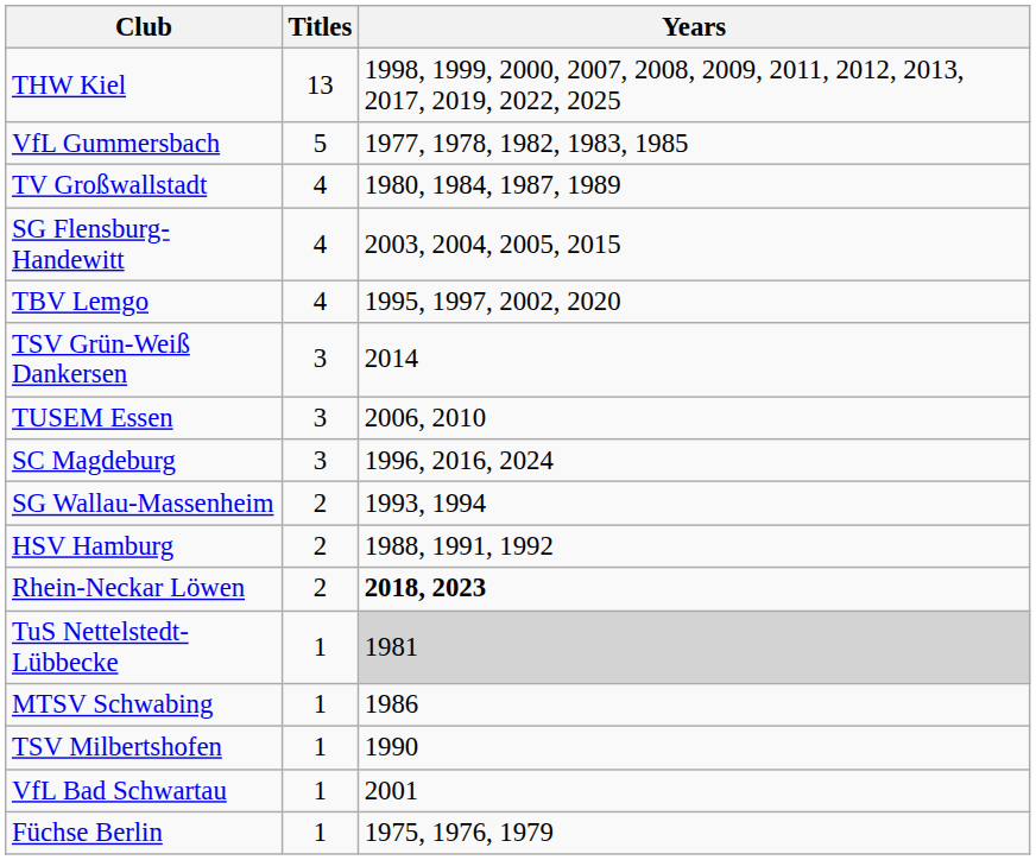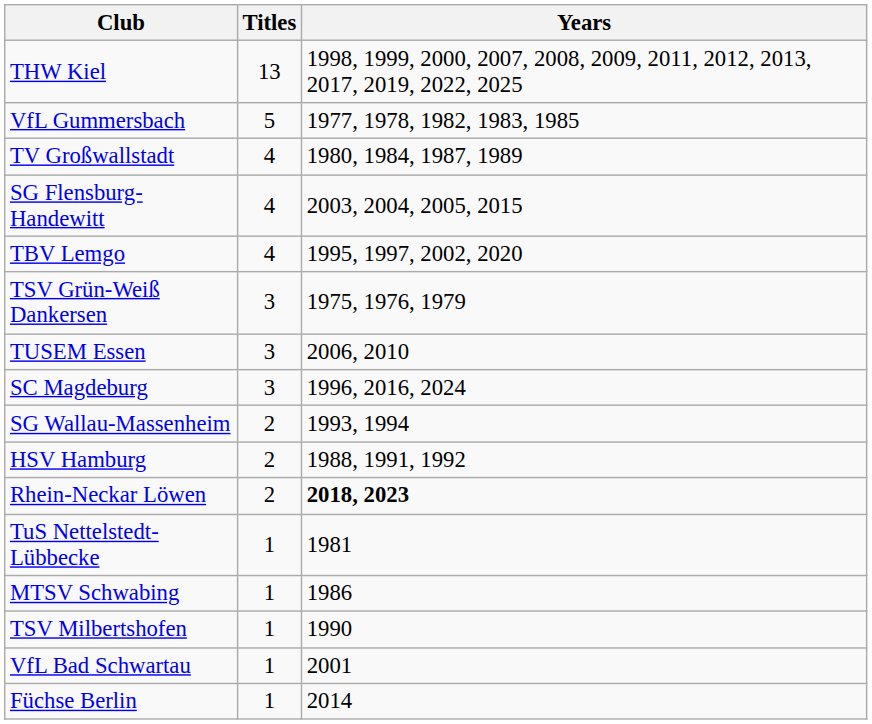TSV Grün-Weiß Dankersen | Years: 2014 -> 1975, 1976, 1979
TuS Nettelstedt-Lübbecke | Years: lightgrey background -> no background
Füchse Berlin | Years: 1975, 1976, 1979 -> 2014
